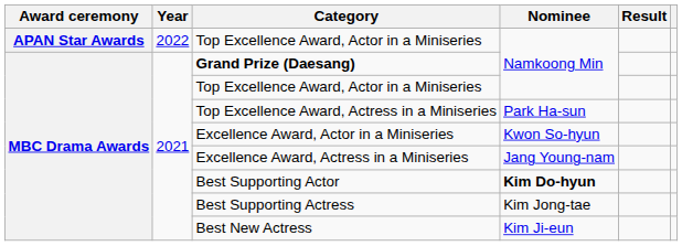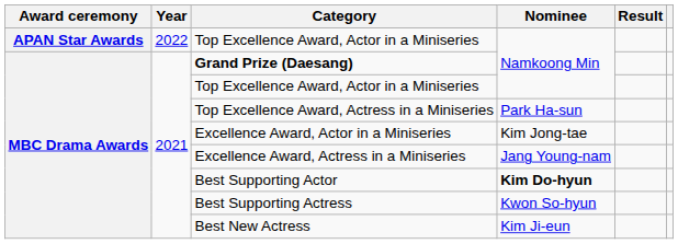Excellence Award, Actor in a Miniseries | Nominee: Kwon So-hyun -> Kim Jong-tae
Best Supporting Actress | Nominee: Kim Jong-tae -> Kwon So-hyun
